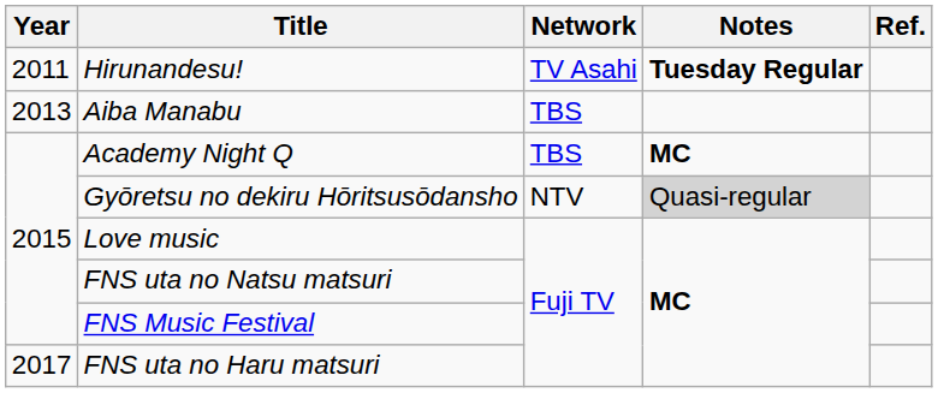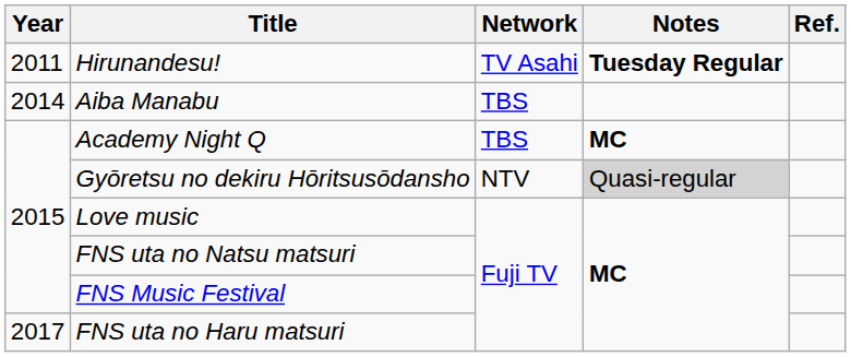Aiba Manabu | Year: 2013 -> 2014
